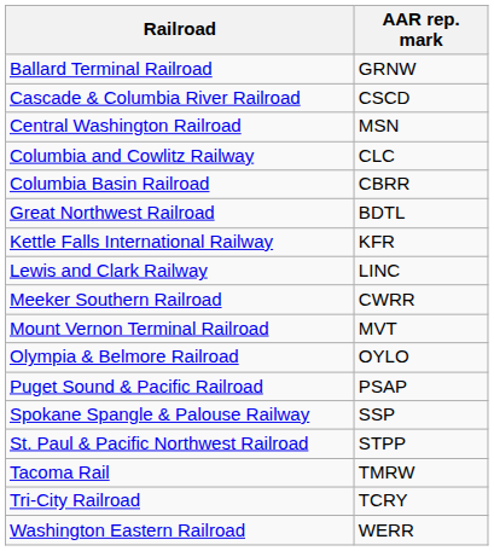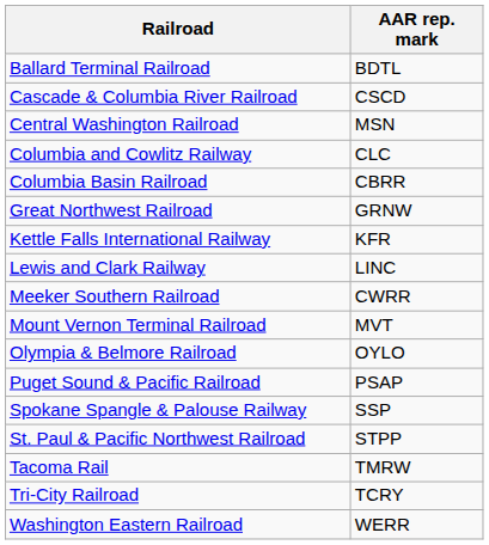Ballard Terminal Railroad | AAR rep. mark: GRNW -> BDTL
Great Northwest Railroad | AAR rep. mark: BDTL -> GRNW
